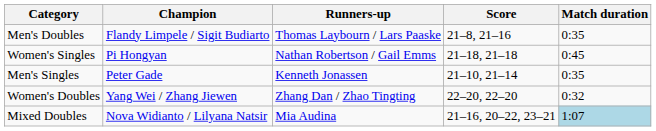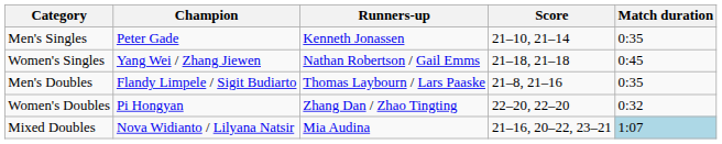rows swapped: Men's Singles <-> Men's Doubles
Women's Singles | Champion: Pi Hongyan -> Yang Wei / Zhang Jiewen
Women's Doubles | Champion: Yang Wei / Zhang Jiewen -> Pi Hongyan
